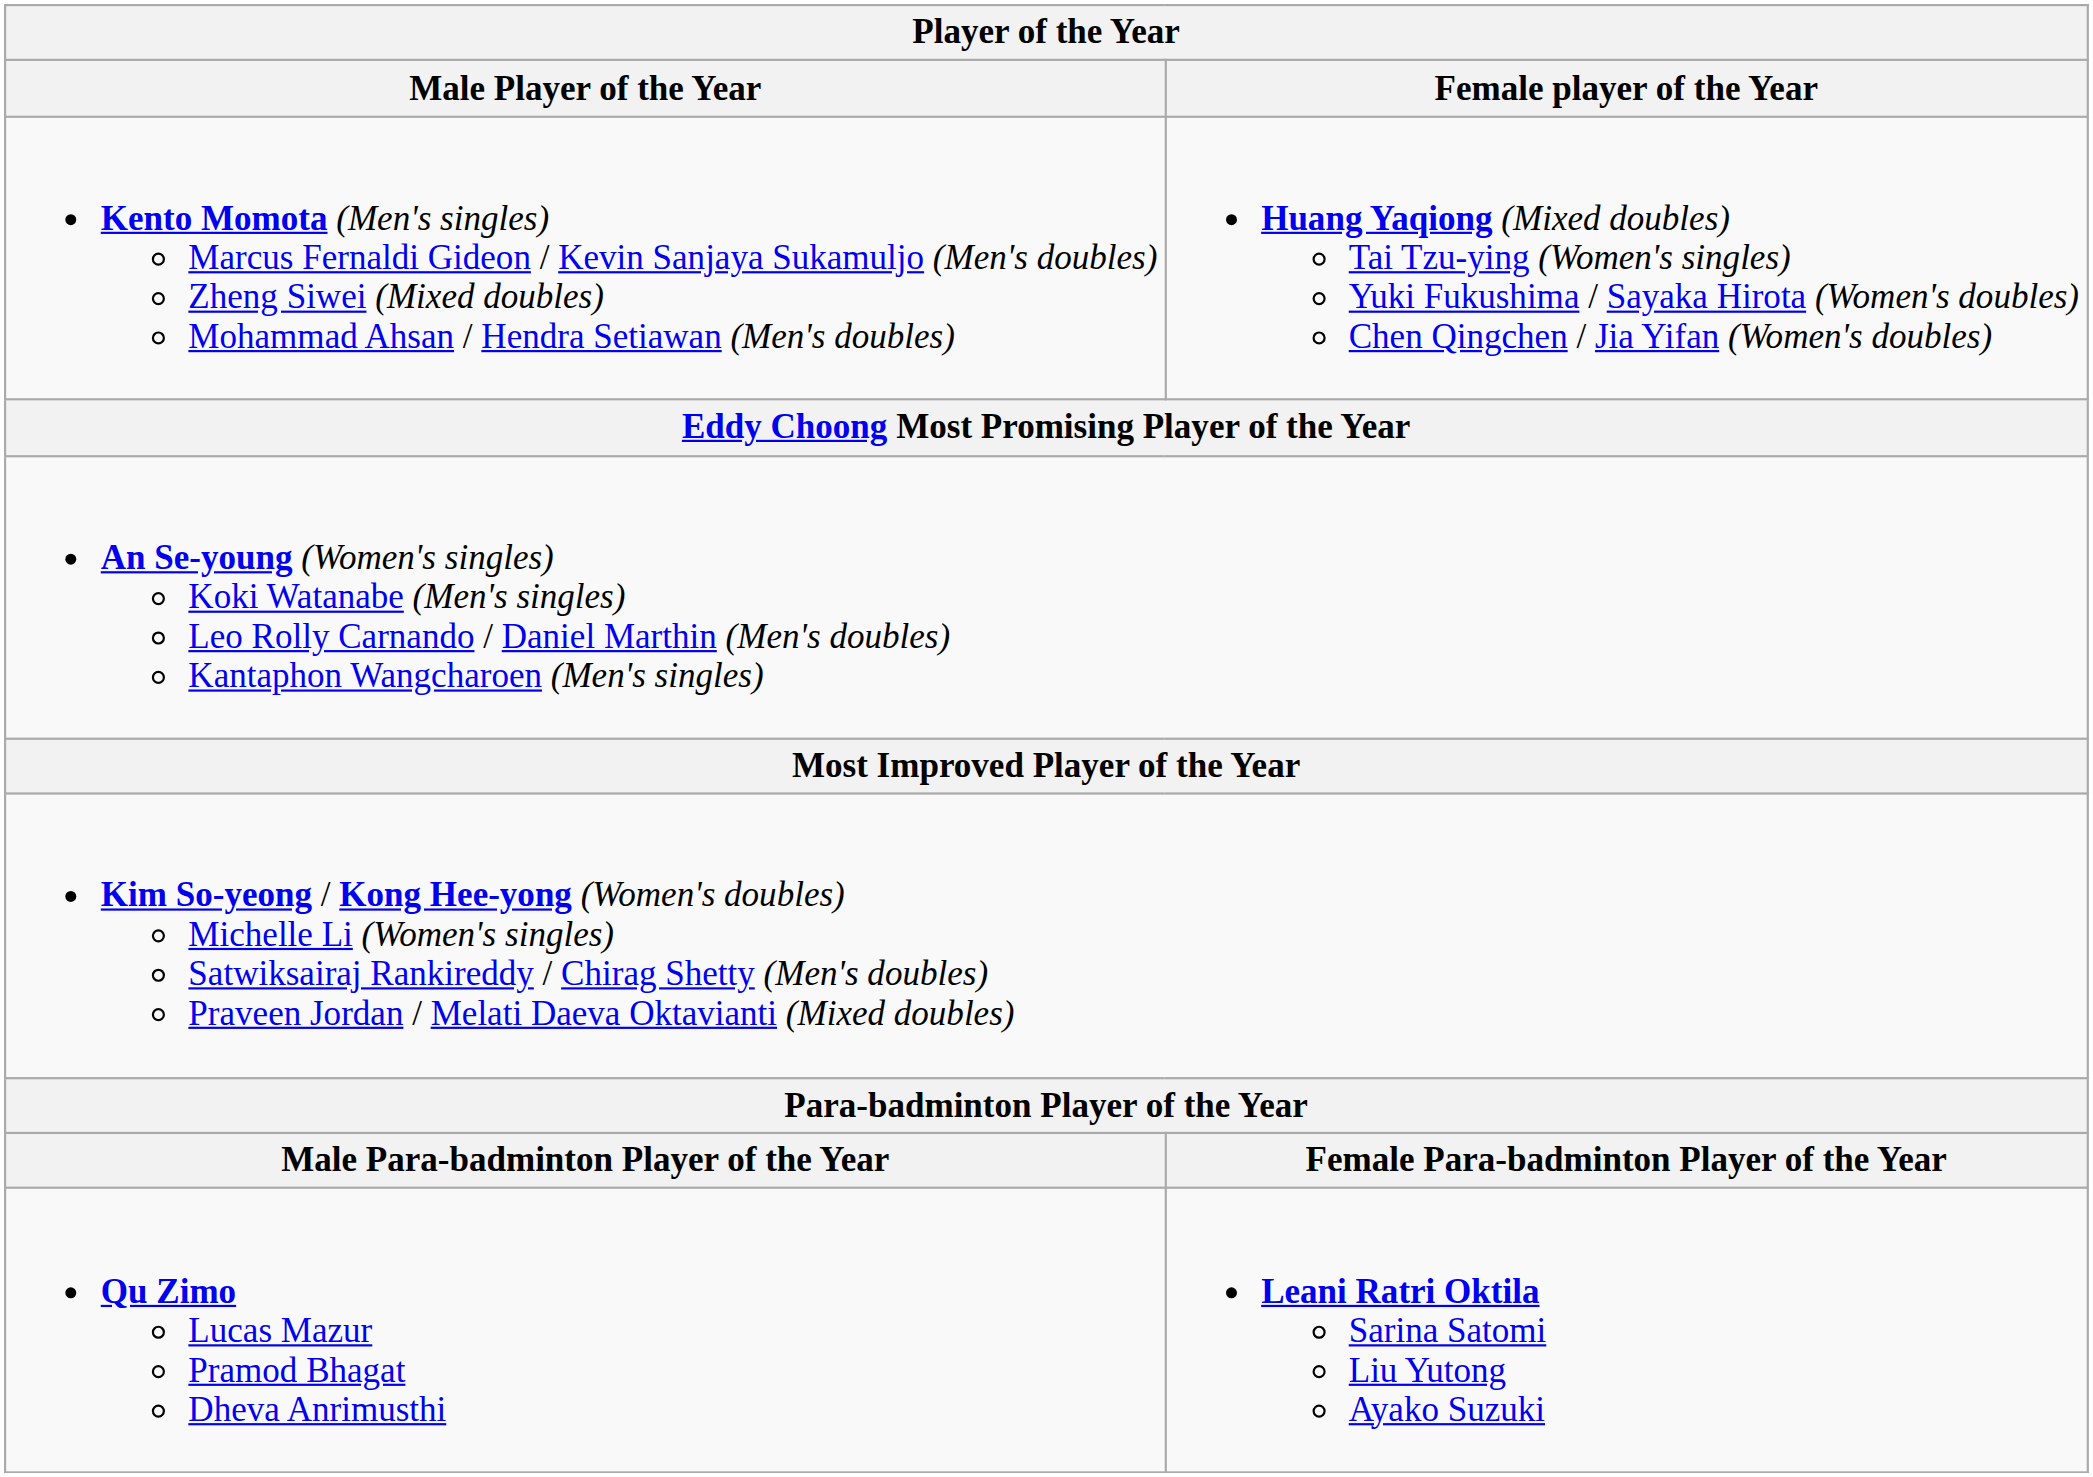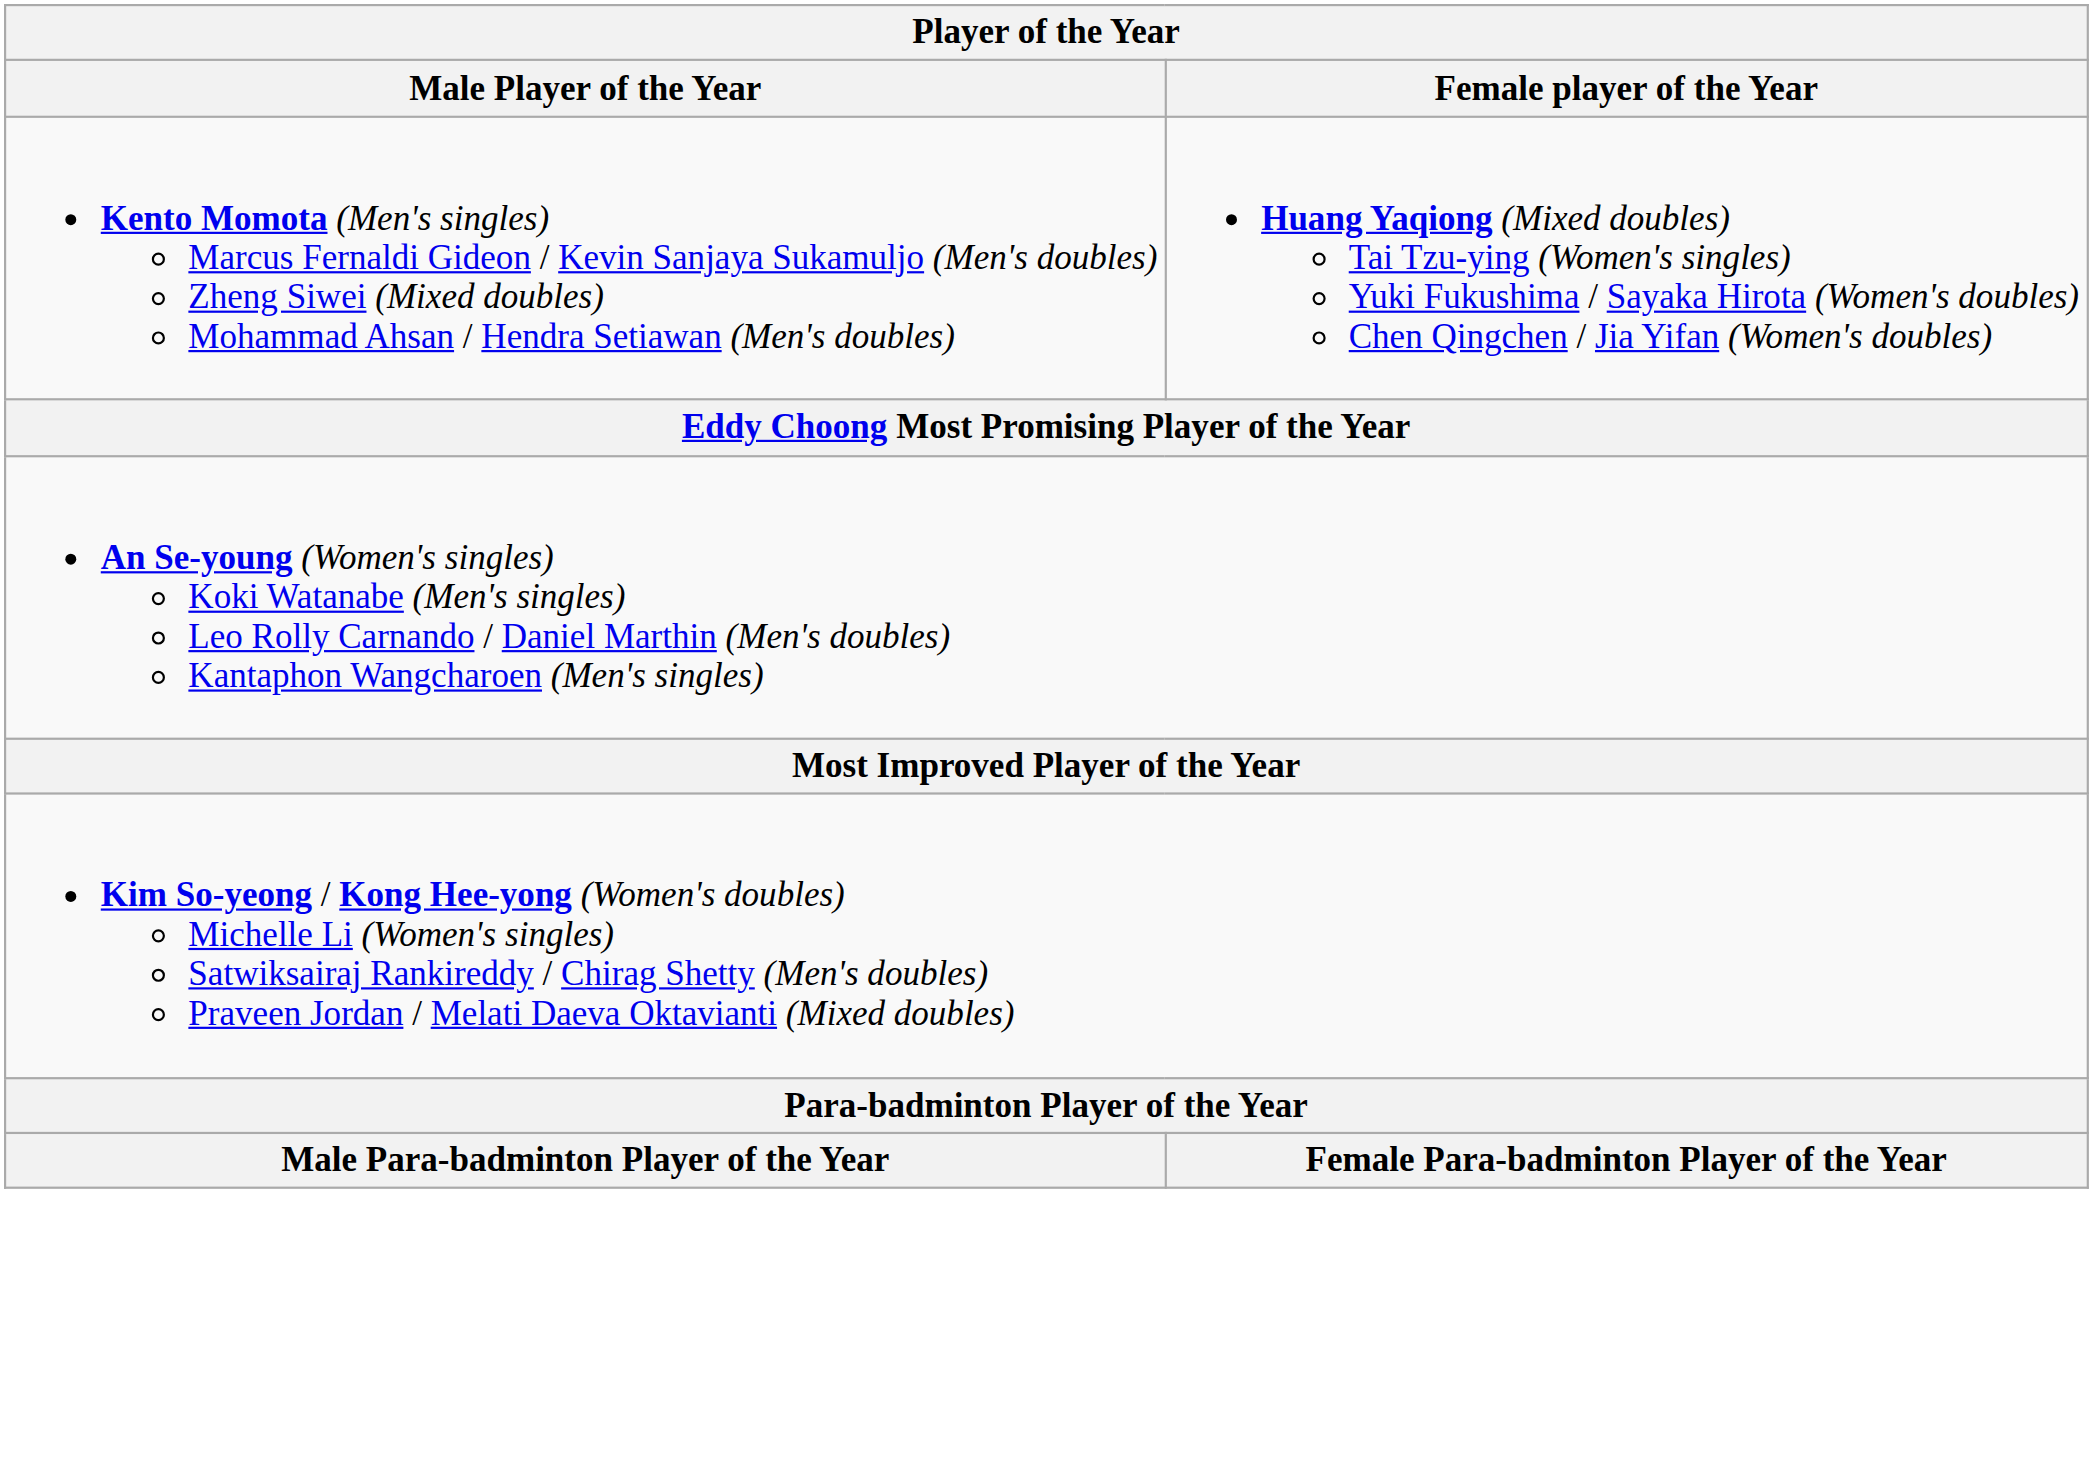- row: Qu Zimo Lucas Mazur Pramod Bhagat Dheva Anrimusthi | Leani Ratri Oktila Sarina Satomi Liu Yutong Ayako Suzuki
